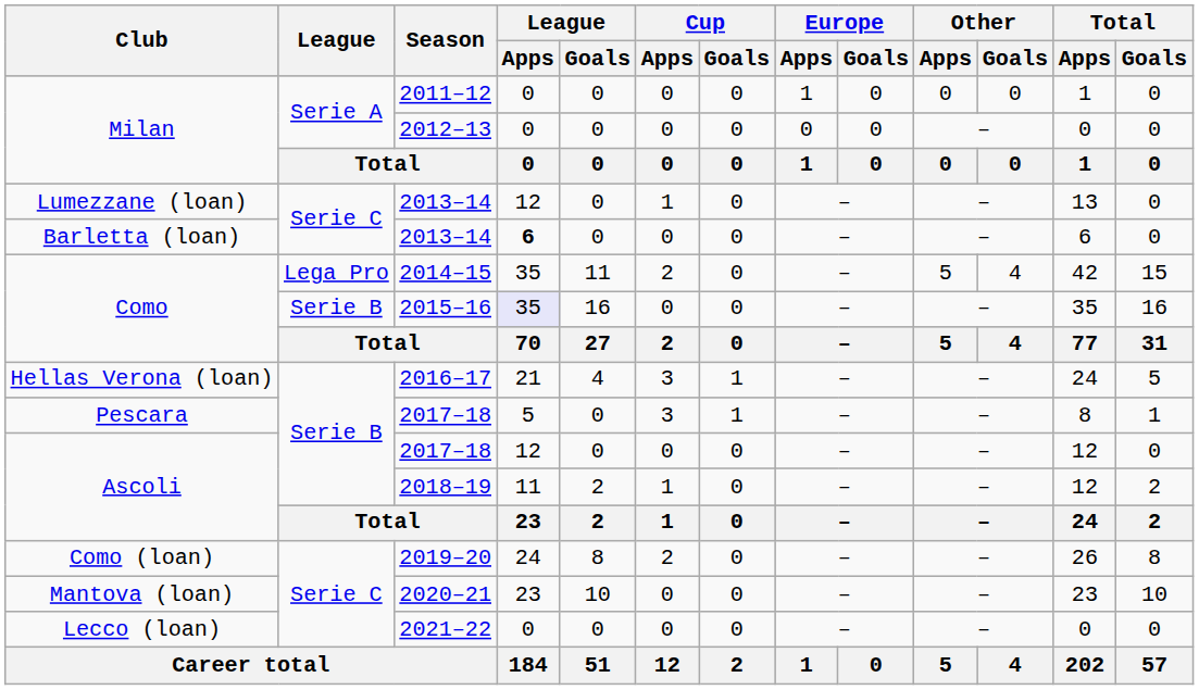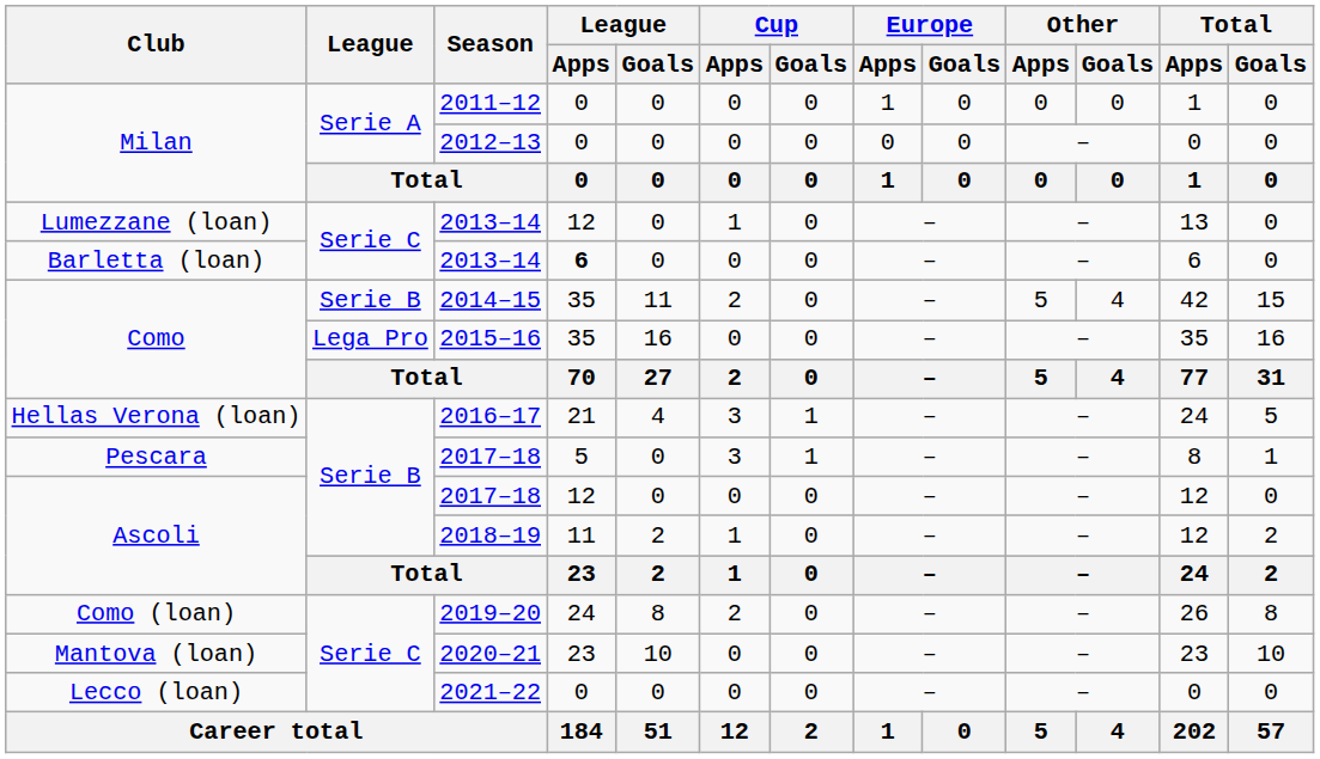2014–15 | League: Lega Pro -> Serie B
2015–16 | League: Serie B -> Lega Pro
2015–16 | League / Apps: lavender background -> no background
